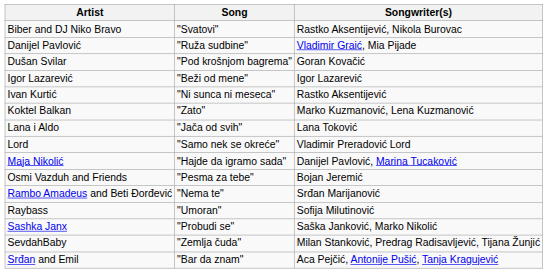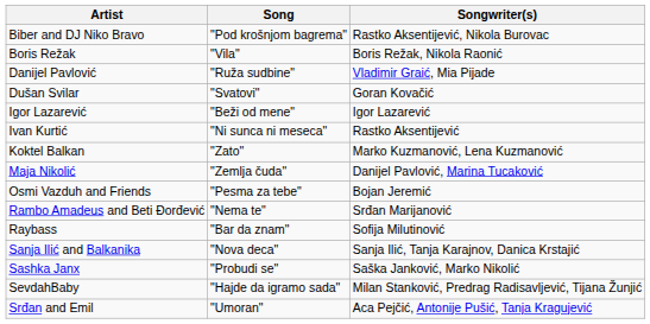Biber and DJ Niko Bravo | Song: "Svatovi" -> "Pod krošnjom bagrema"
+ row: Boris Režak | "Vila" | Boris Režak, Nikola Raonić
Dušan Svilar | Song: "Pod krošnjom bagrema" -> "Svatovi"
- row: Lana i Aldo | "Jača od svih" | Lana Toković
- row: Lord | "Samo nek se okreće" | Vladimir Preradović Lord
Maja Nikolić | Song: "Hajde da igramo sada" -> "Zemlja čuda"
Raybass | Song: "Umoran" -> "Bar da znam"
+ row: Sanja Ilić and Balkanika | "Nova deca" | Sanja Ilić, Tanja Karajnov, Danica Krstajić
SevdahBaby | Song: "Zemlja čuda" -> "Hajde da igramo sada"
Srđan and Emil | Song: "Bar da znam" -> "Umoran"
